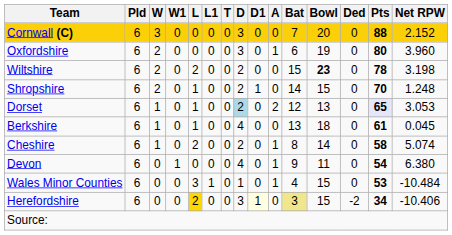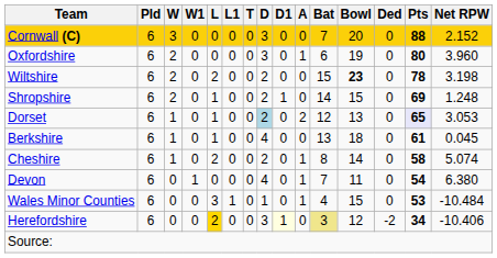Shropshire | Pts: 70 -> 69
Devon | Bat: 9 -> 7
Herefordshire | Bowl: 15 -> 12
